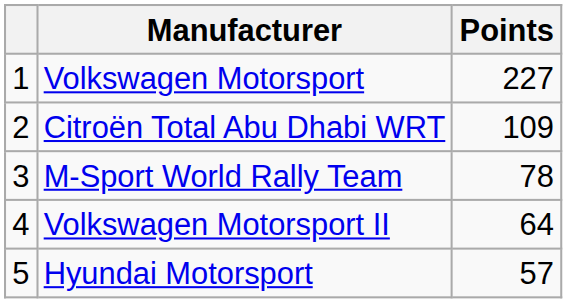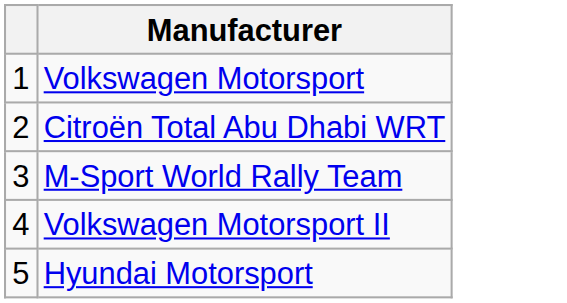- column: Points | 227 | 109 | 78 | 64 | 57
